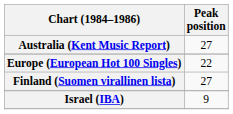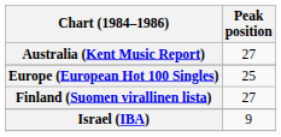Europe (European Hot 100 Singles) | Peak position: 22 -> 25
